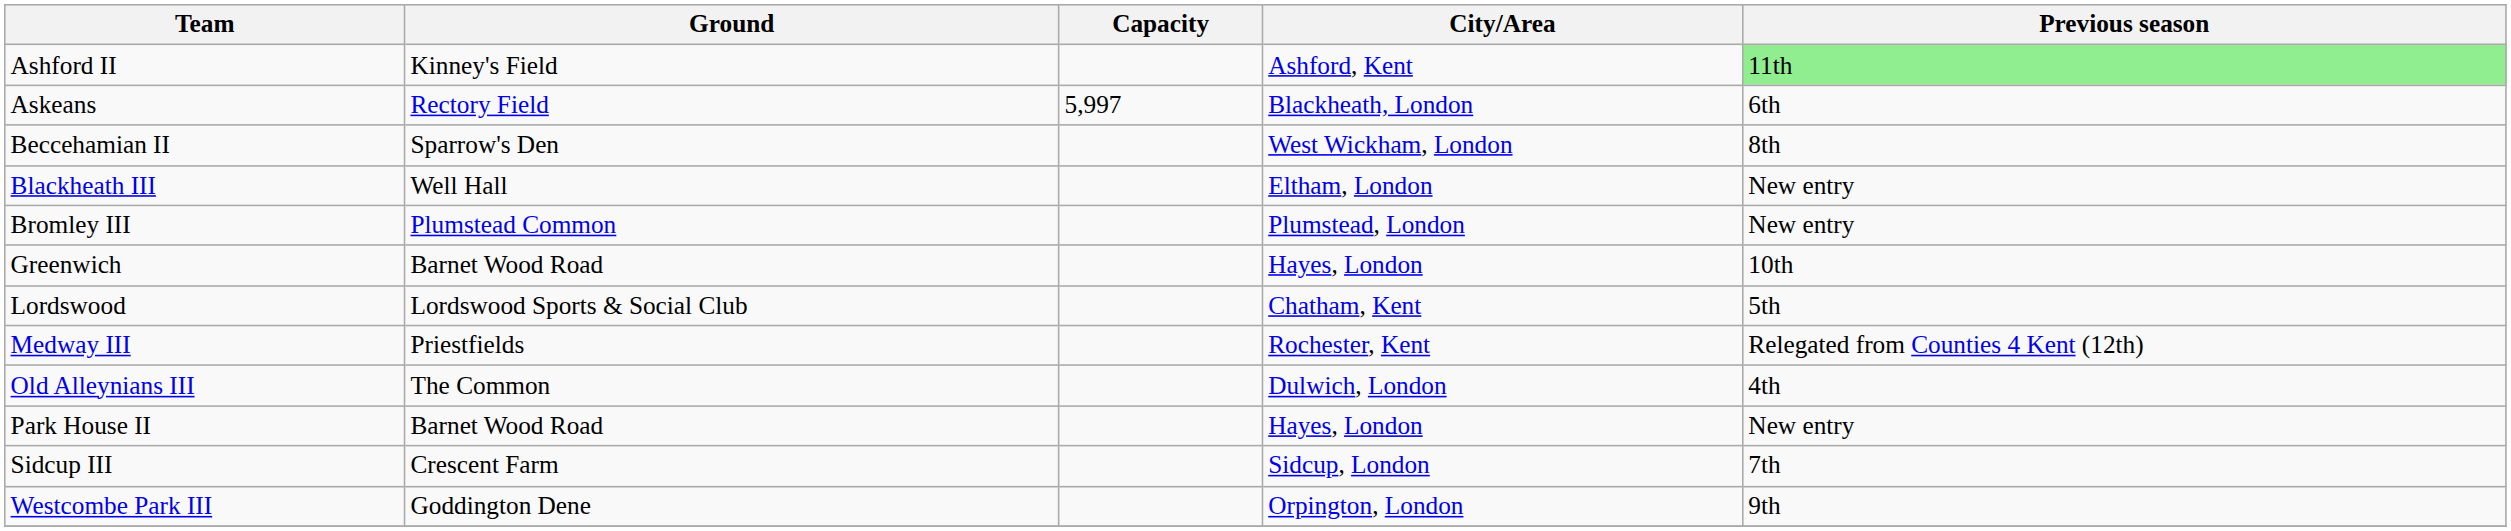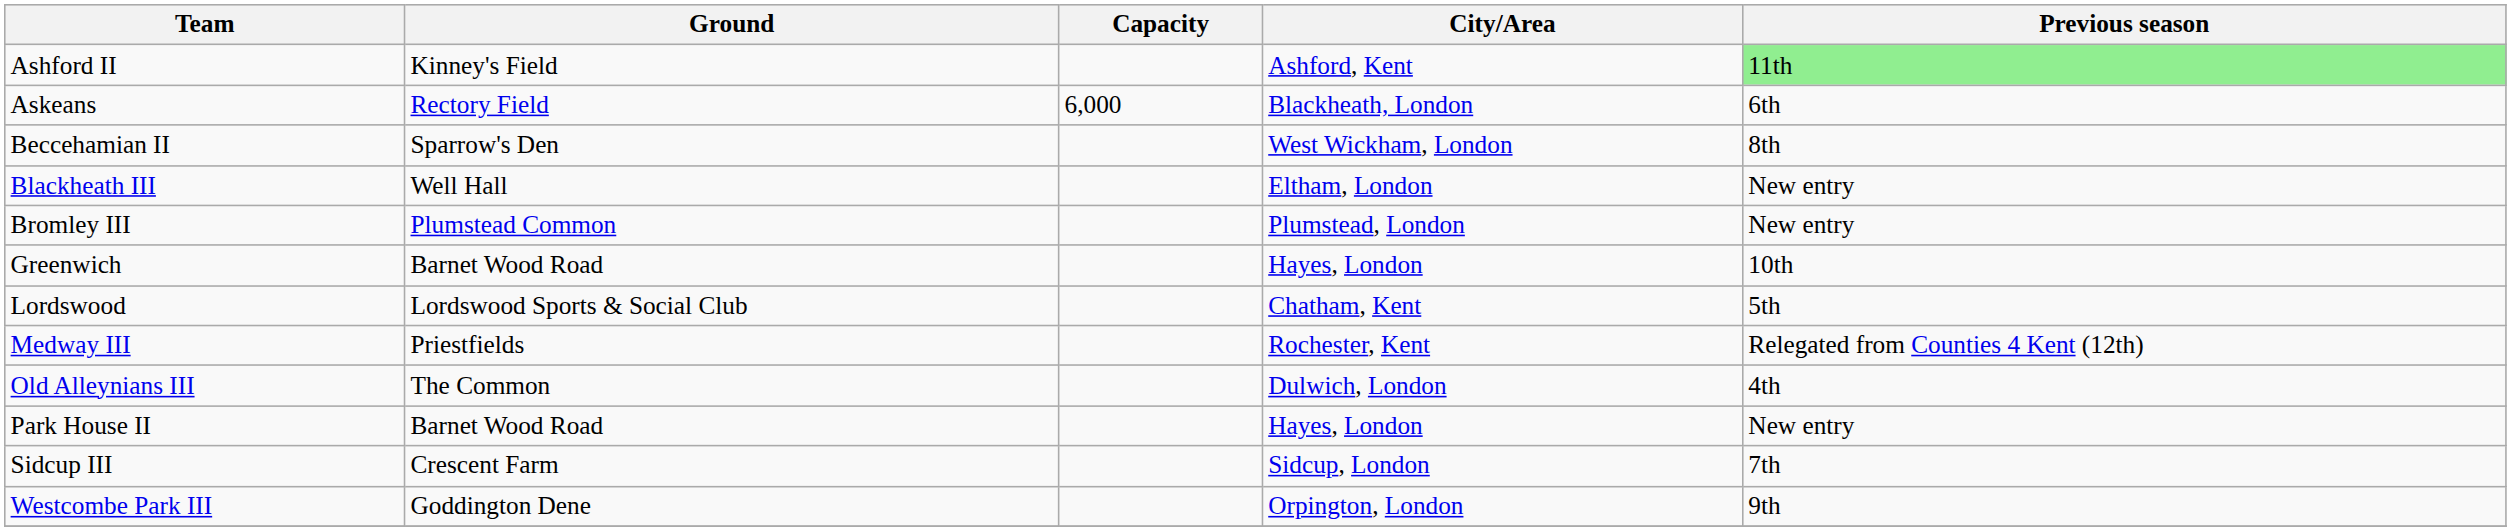Askeans | Capacity: 5,997 -> 6,000
